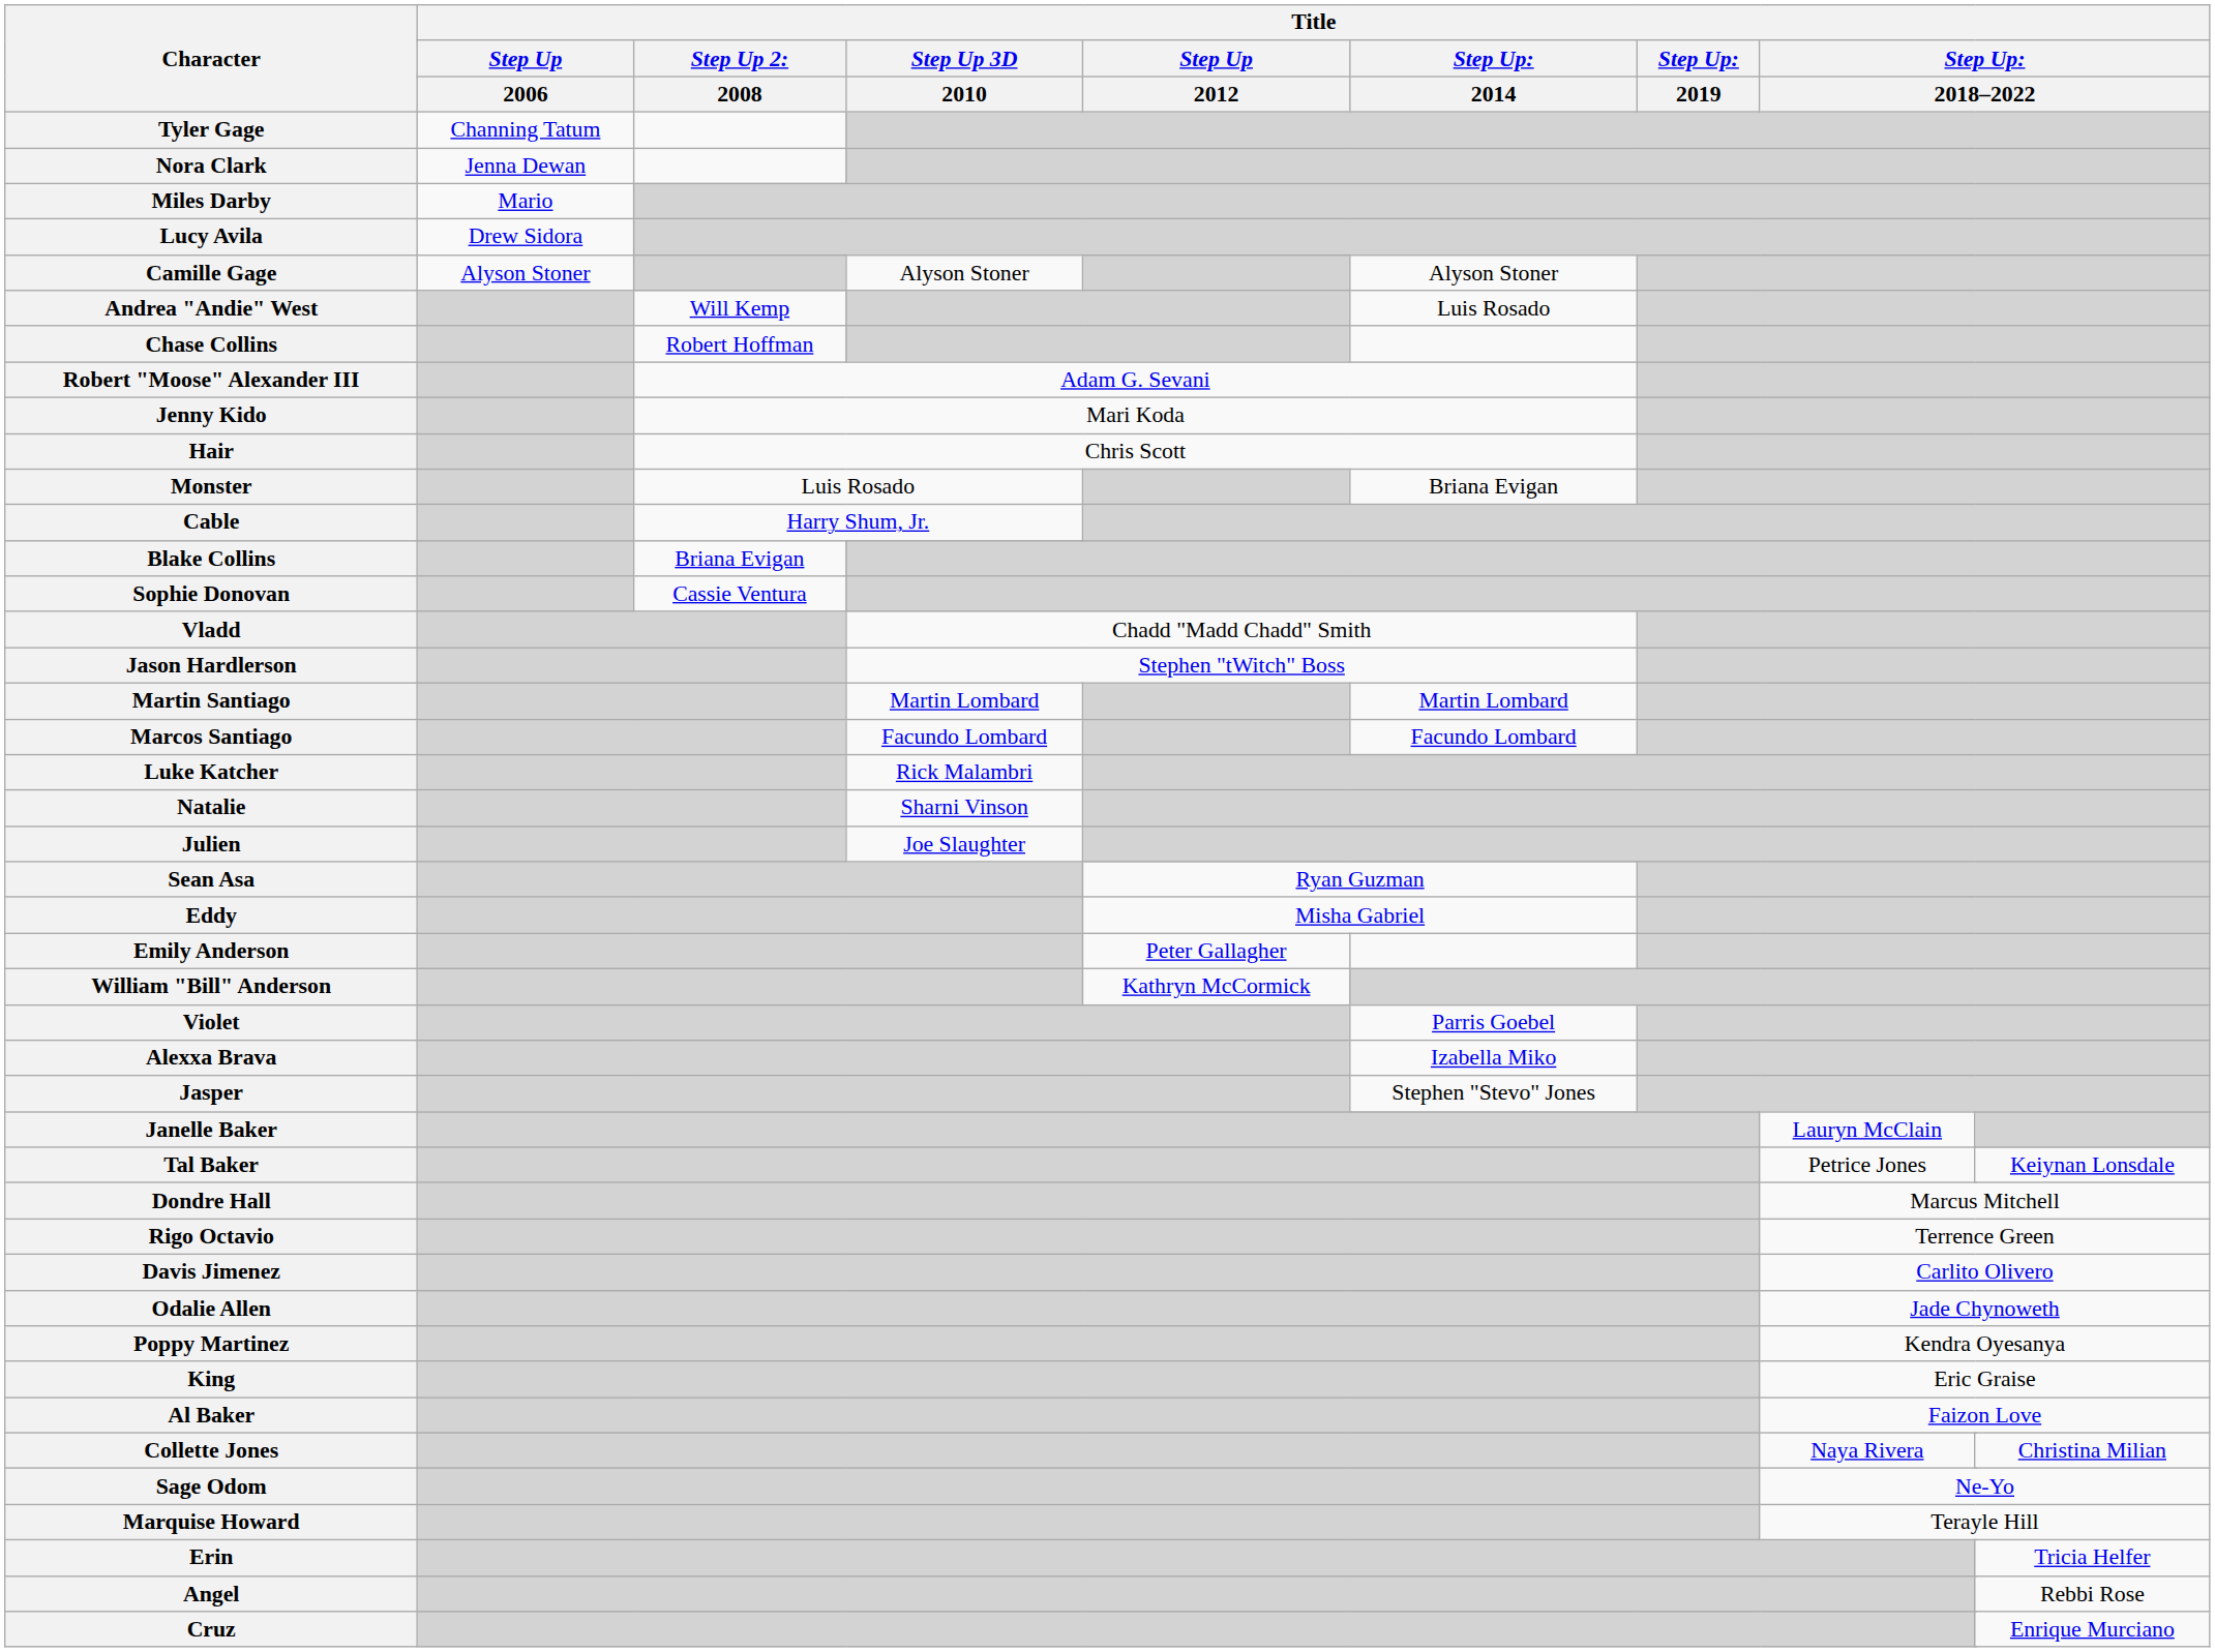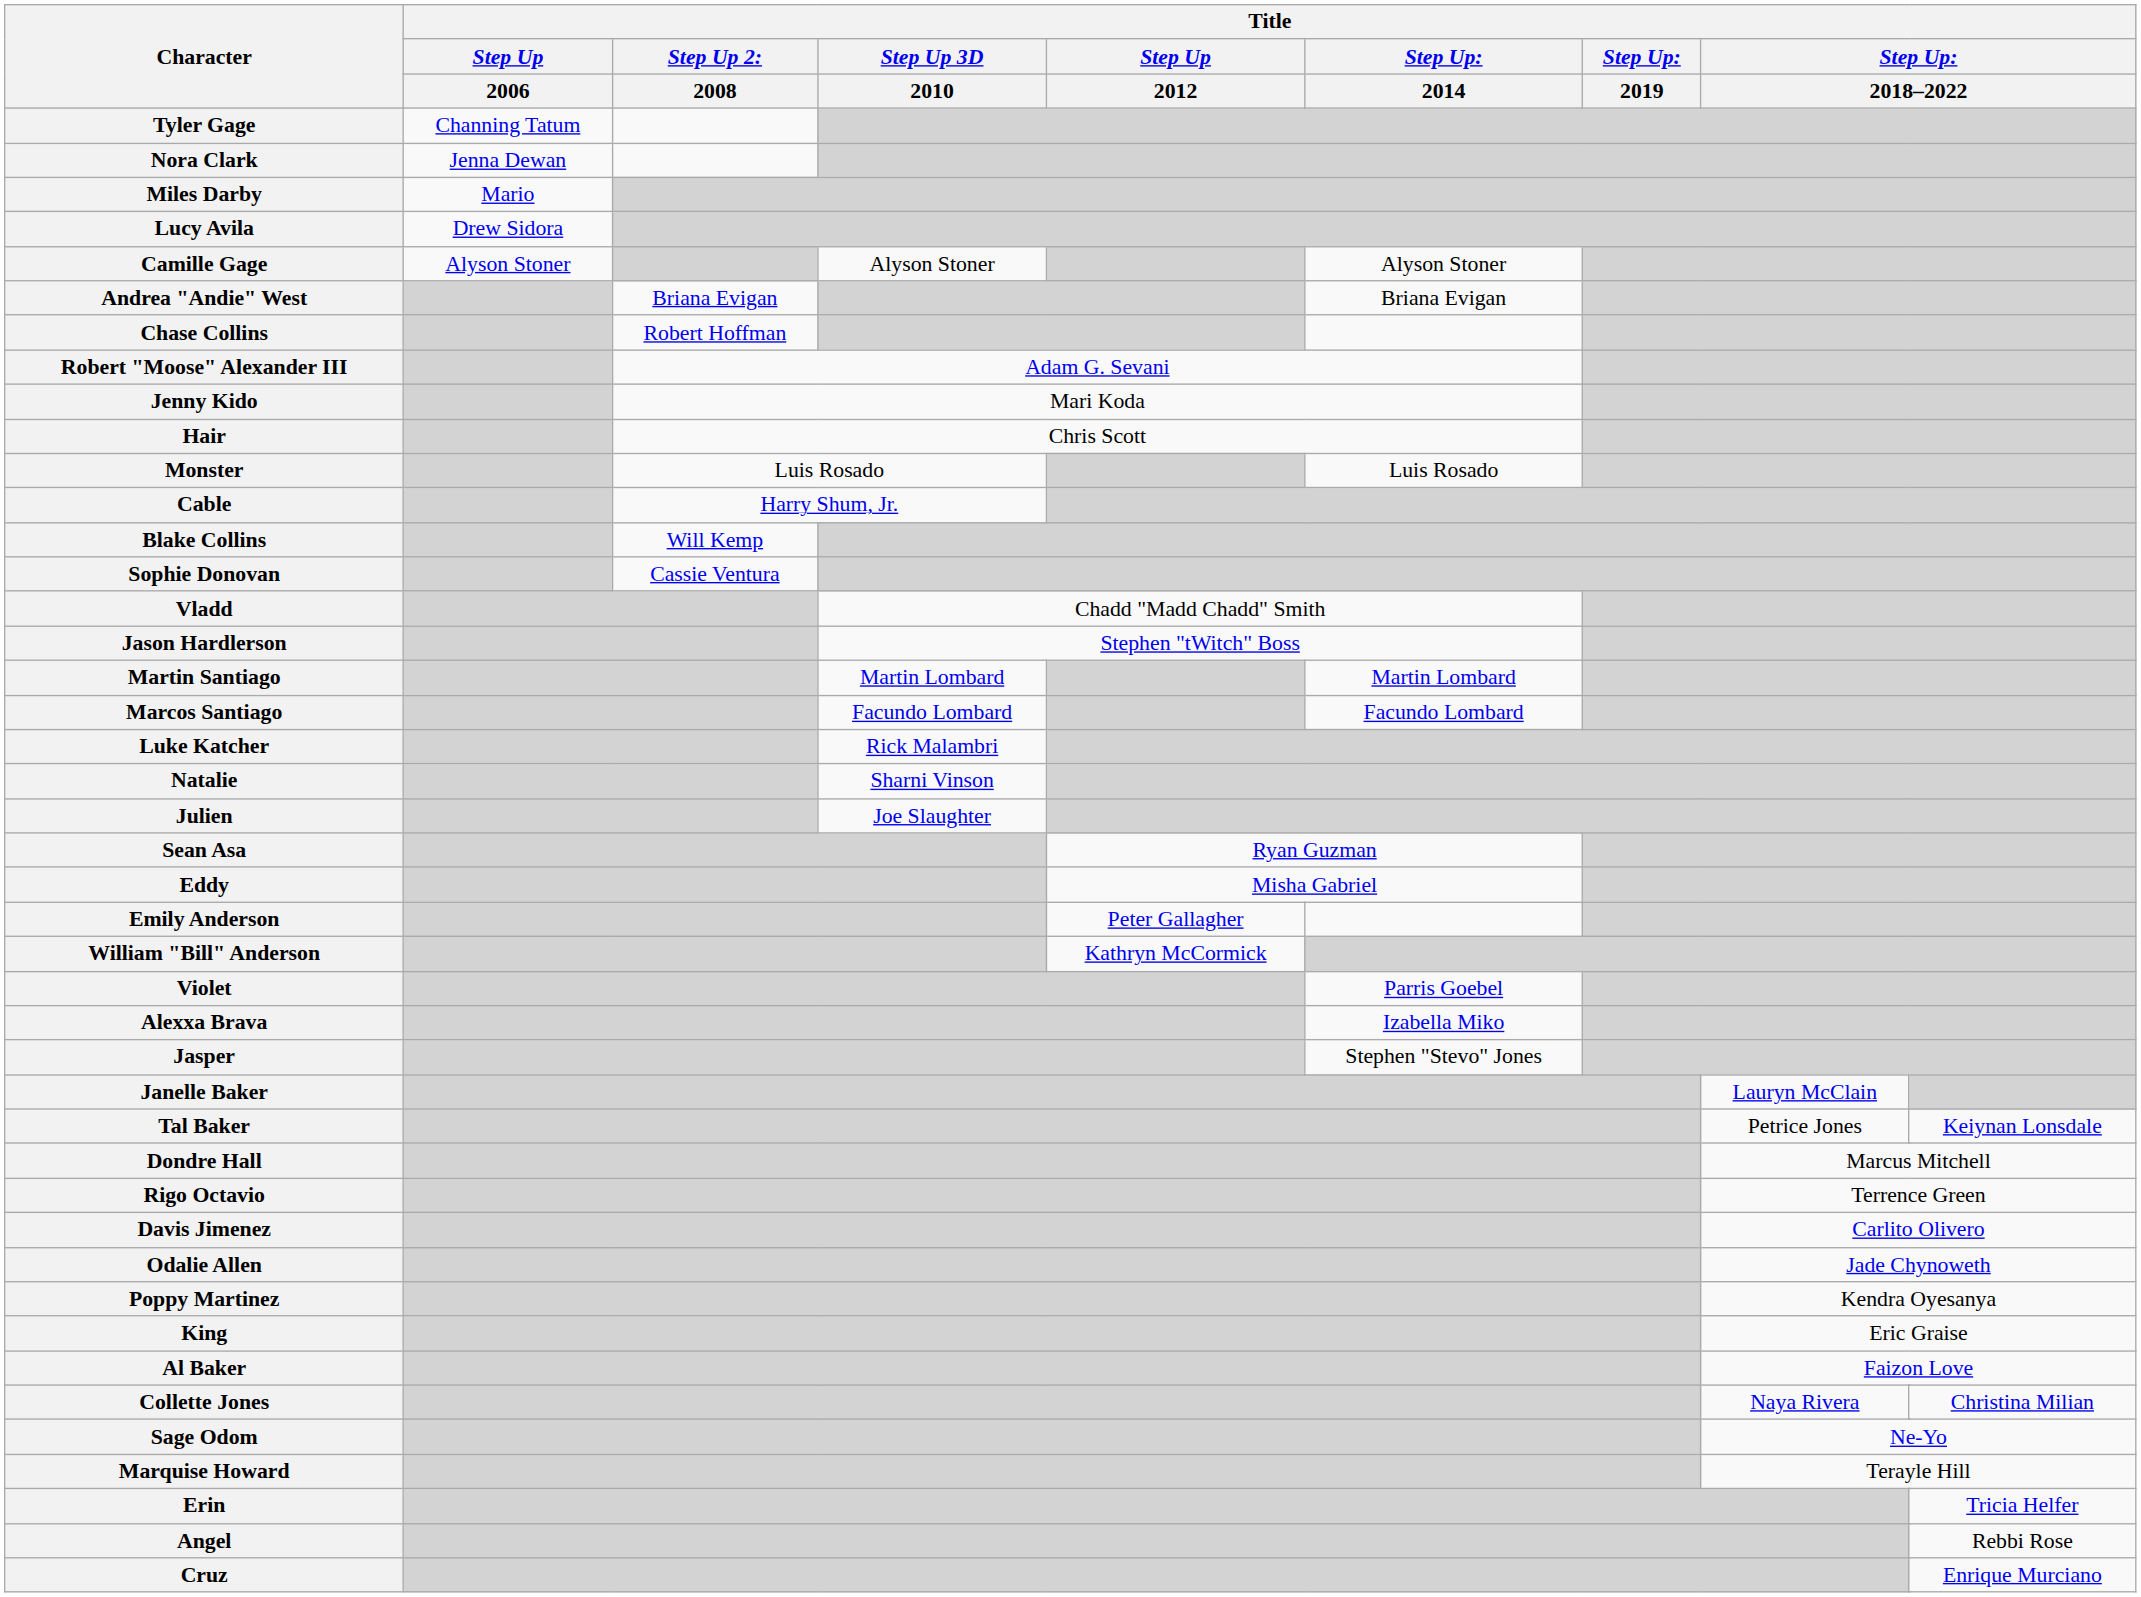Andrea "Andie" West | column 3: Will Kemp -> Briana Evigan
Andrea "Andie" West | column 6: Luis Rosado -> Briana Evigan
Monster | column 6: Briana Evigan -> Luis Rosado
Blake Collins | column 3: Briana Evigan -> Will Kemp
